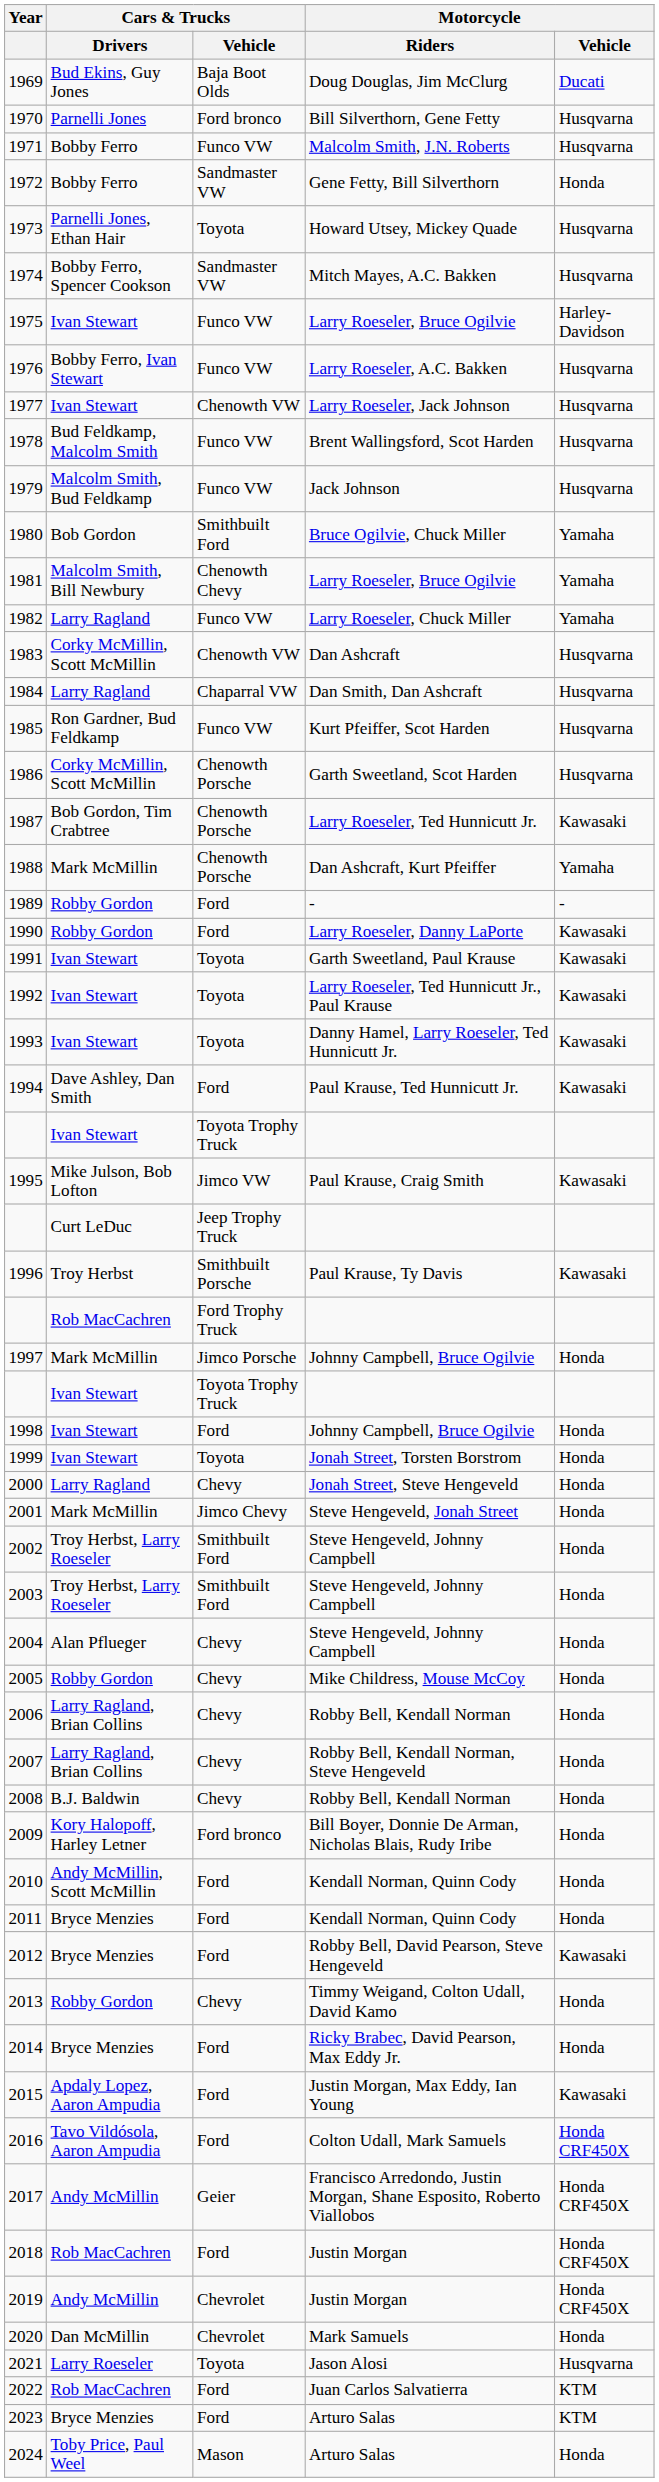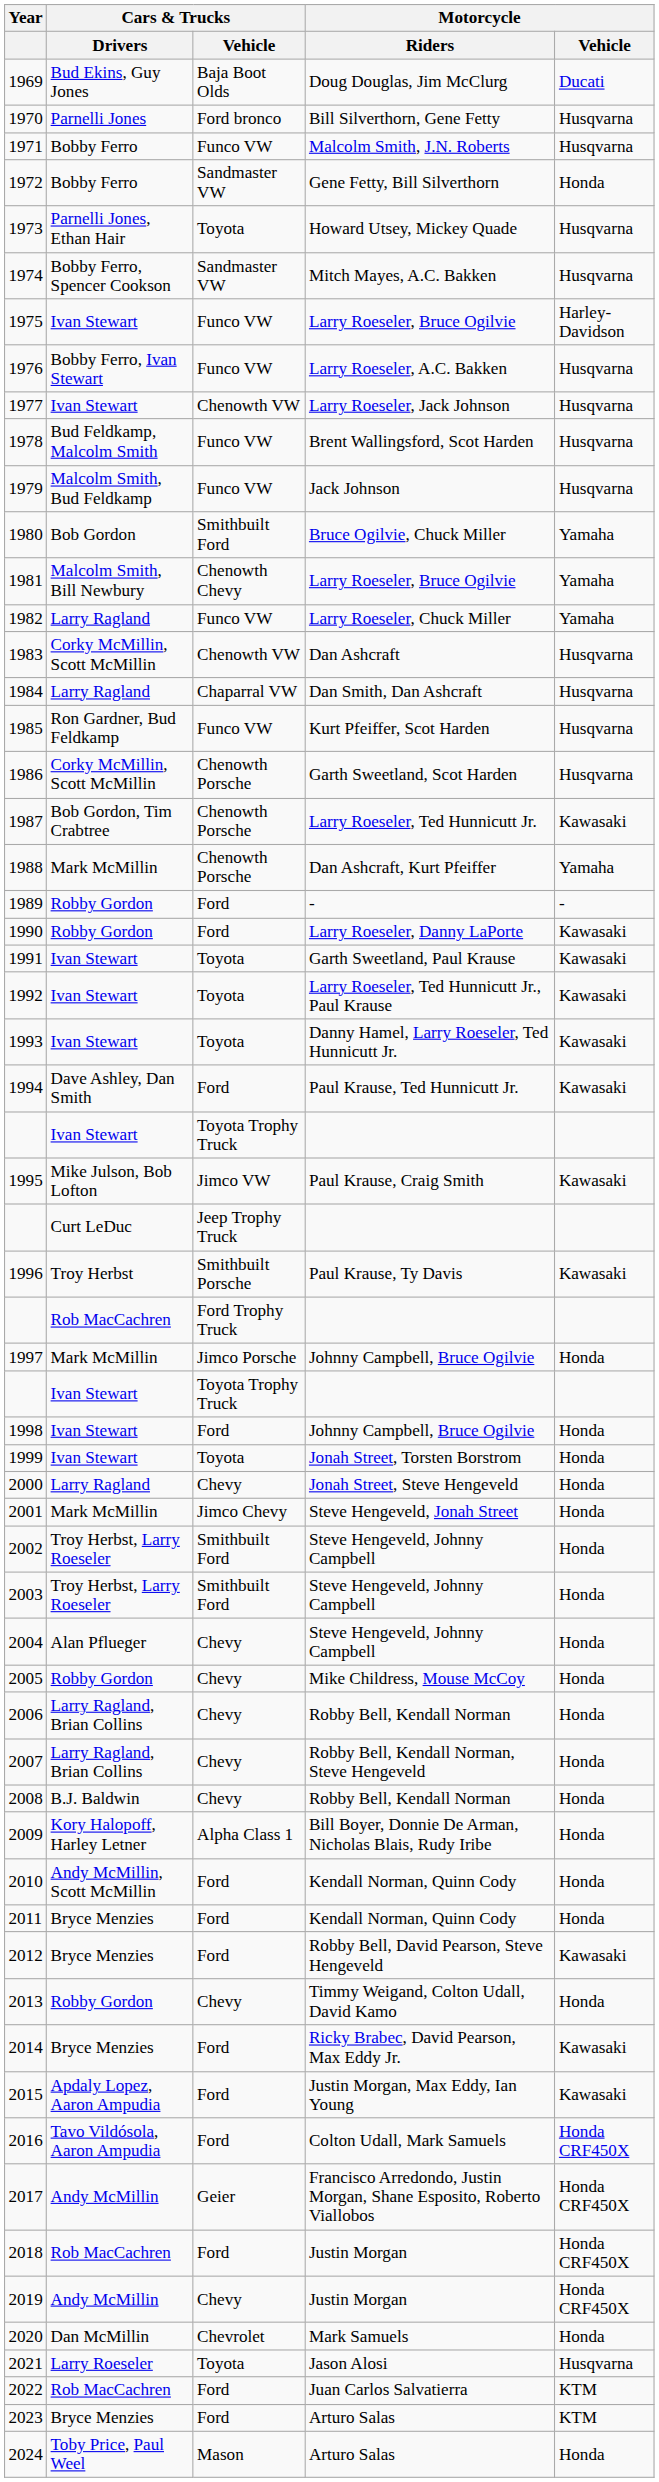2009 | Cars & Trucks / Vehicle: Ford bronco -> Alpha Class 1
2014 | Motorcycle / Vehicle: Honda -> Kawasaki
2019 | Cars & Trucks / Vehicle: Chevrolet -> Chevy
